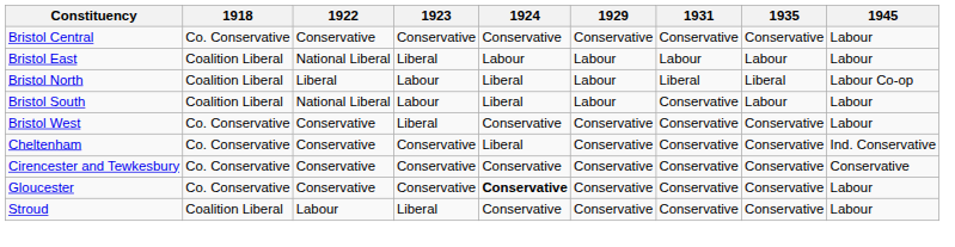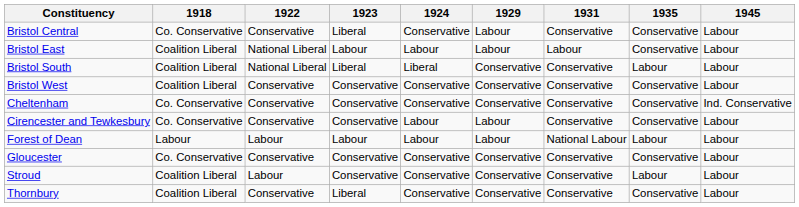Bristol Central | 1923: Conservative -> Liberal
Bristol Central | 1929: Conservative -> Labour
Bristol East | 1923: Liberal -> Labour
Bristol East | 1935: Labour -> Conservative
- row: Bristol North | Coalition Liberal | Liberal | Labour | Liberal | Labour | Liberal | Liberal | Labour Co-op
Bristol South | 1923: Labour -> Liberal
Bristol South | 1929: Labour -> Conservative
Bristol West | 1918: Co. Conservative -> Coalition Liberal
Bristol West | 1923: Liberal -> Conservative
Cheltenham | 1924: Liberal -> Conservative
Cirencester and Tewkesbury | 1924: Conservative -> Labour
Cirencester and Tewkesbury | 1929: Conservative -> Labour
Cirencester and Tewkesbury | 1945: Conservative -> Labour
+ row: Forest of Dean | Labour | Labour | Labour | Labour | Labour | National Labour | Labour | Labour
Gloucester | 1924: bold -> normal
Stroud | 1923: Liberal -> Conservative
Stroud | 1935: Conservative -> Labour
+ row: Thornbury | Coalition Liberal | Conservative | Liberal | Conservative | Conservative | Conservative | Conservative | Labour
